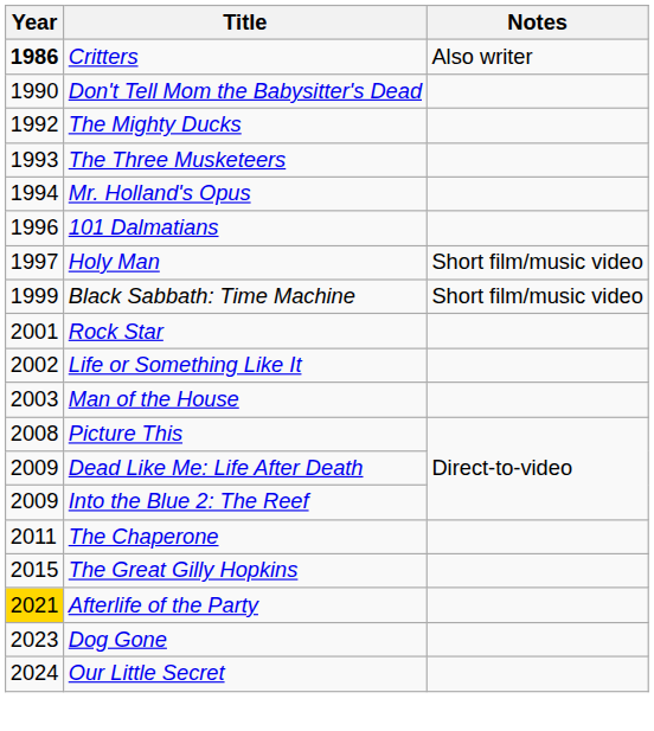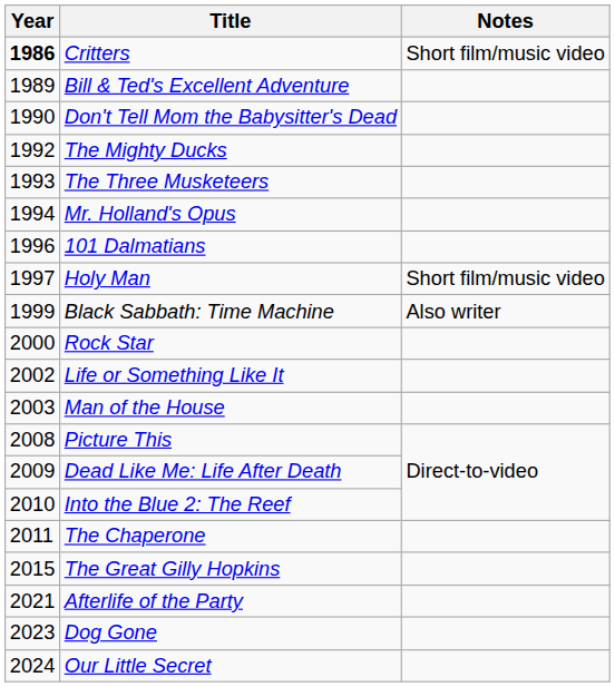Critters | Notes: Also writer -> Short film/music video
+ row: 1989 | Bill & Ted's Excellent Adventure
Black Sabbath: Time Machine | Notes: Short film/music video -> Also writer
Rock Star | Year: 2001 -> 2000
Into the Blue 2: The Reef | Year: 2009 -> 2010
Afterlife of the Party | Year: gold background -> no background
